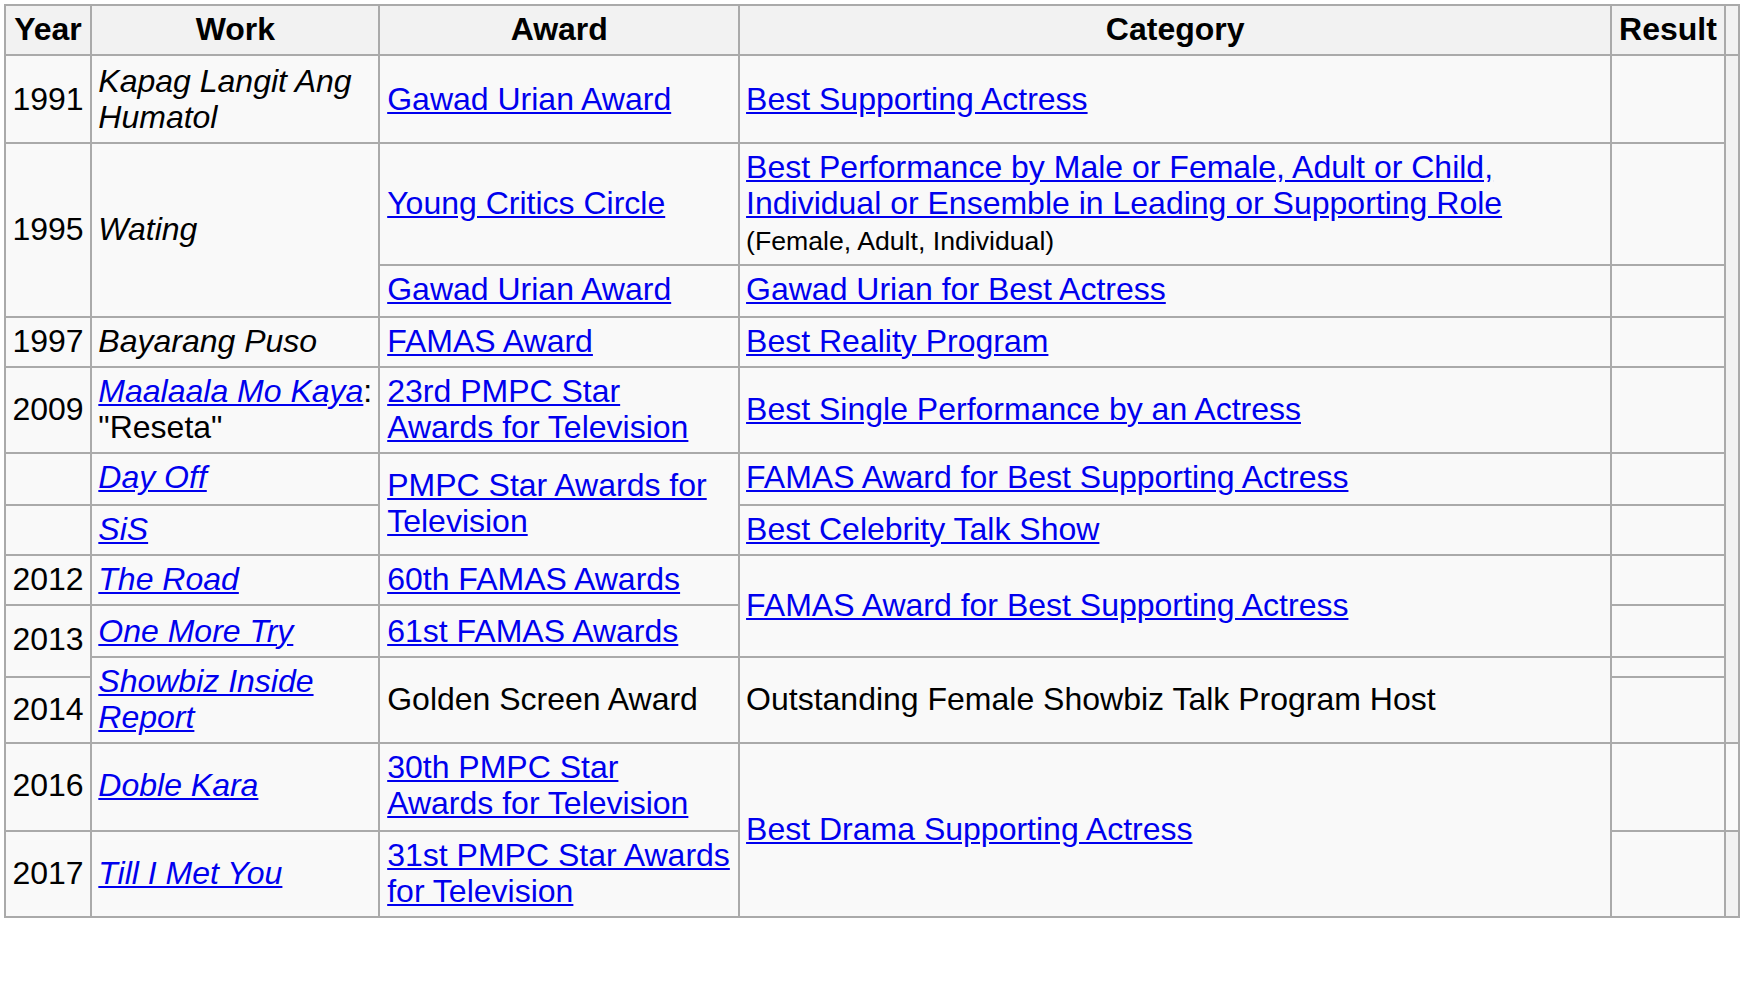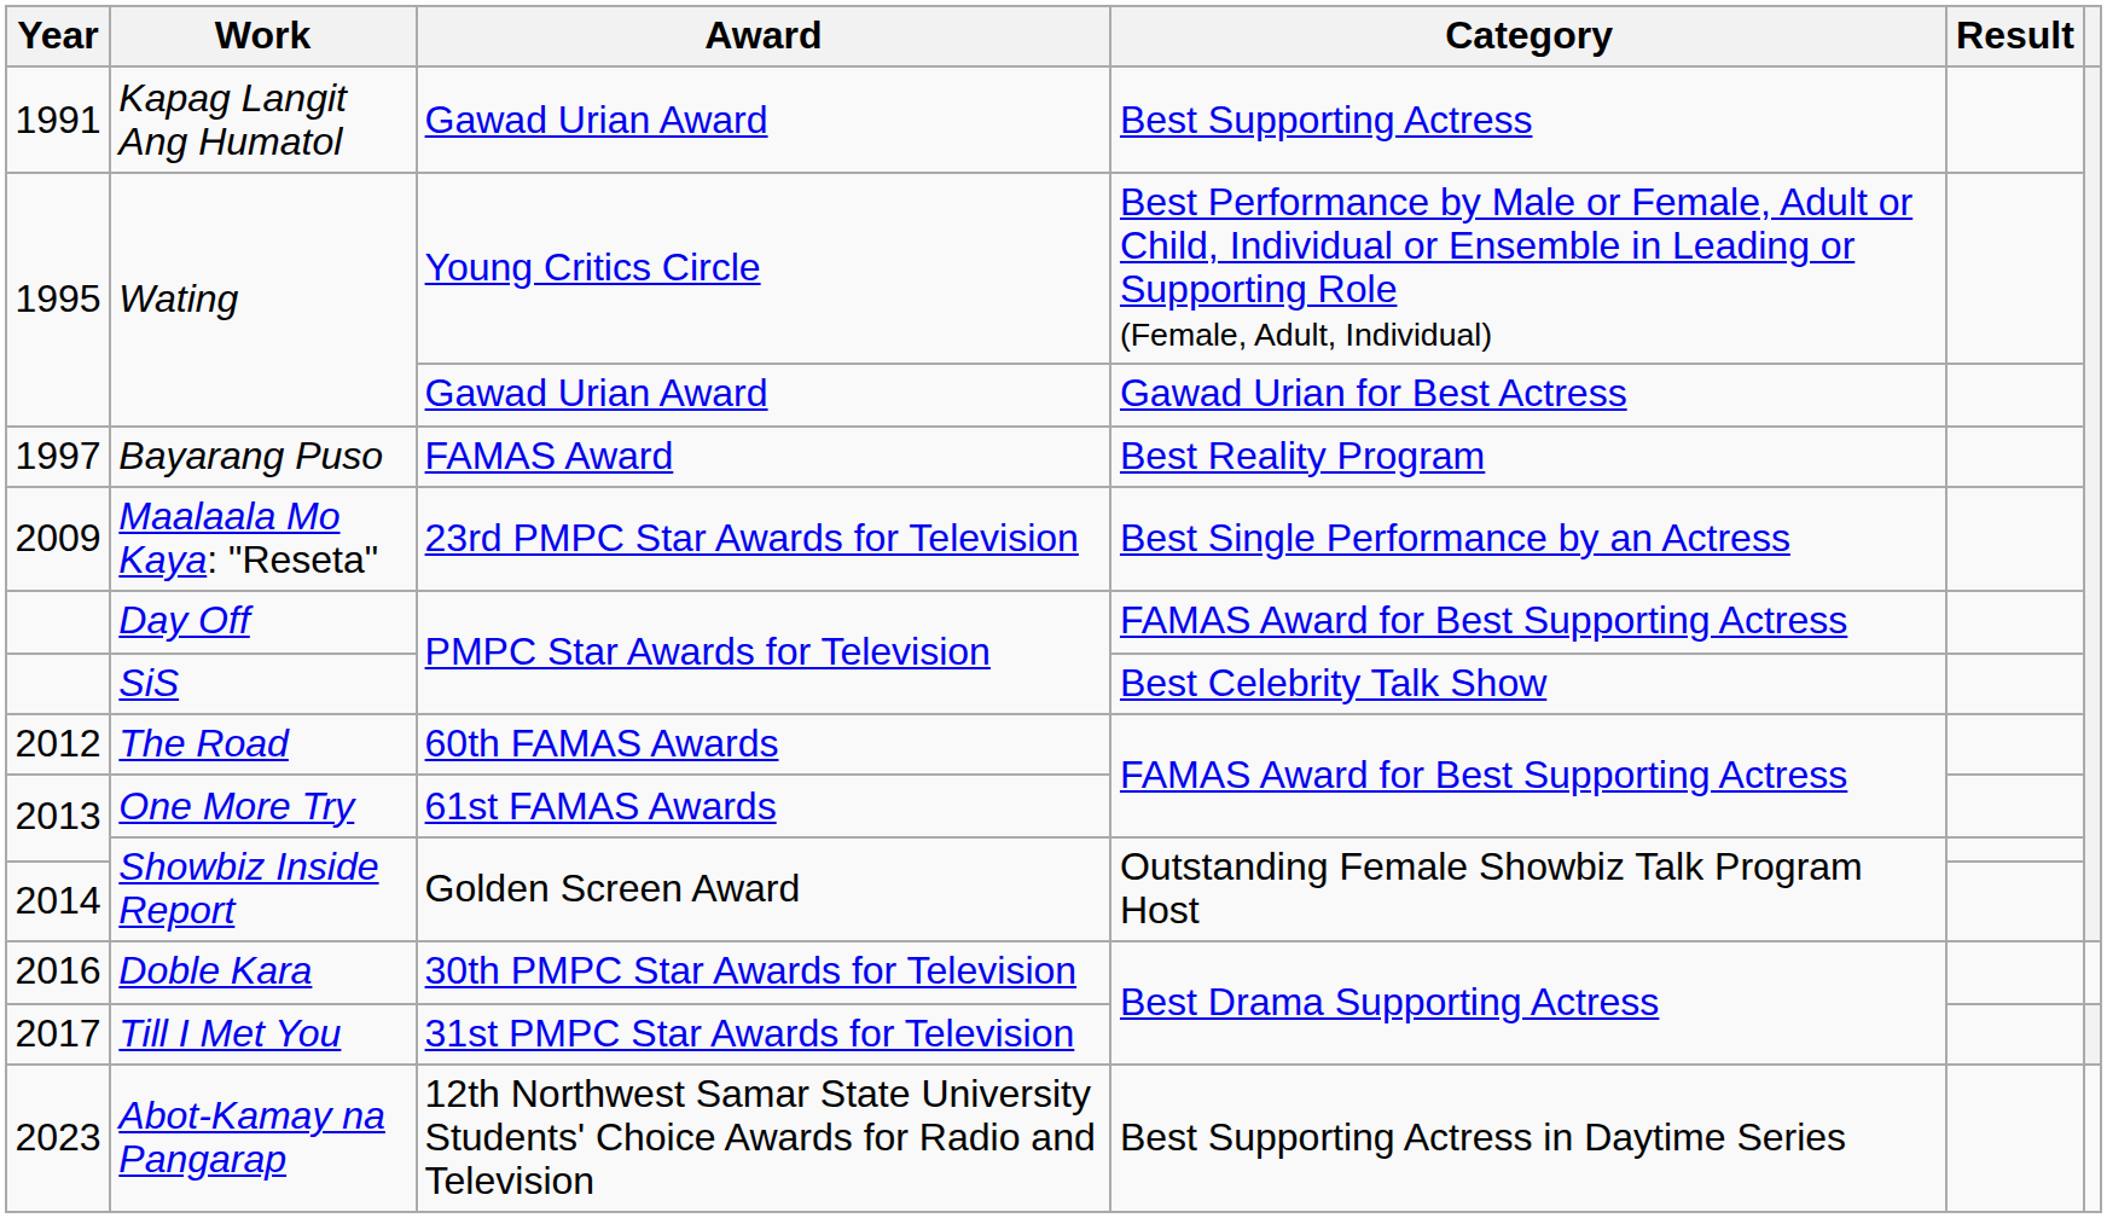+ row: 2023 | Abot-Kamay na Pangarap | 12th Northwest Samar State University Students' Choice Awards for Radio and Television | Best Supporting Actress in Daytime Series
